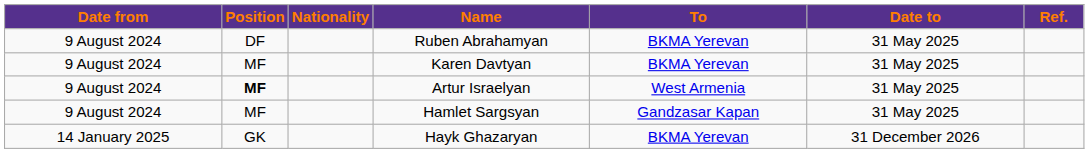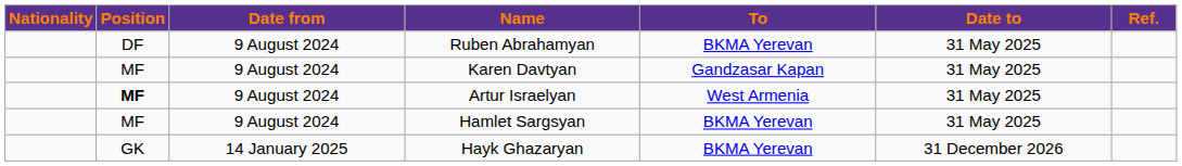columns swapped: Date from <-> Nationality
Karen Davtyan | To: BKMA Yerevan -> Gandzasar Kapan
Hamlet Sargsyan | To: Gandzasar Kapan -> BKMA Yerevan
